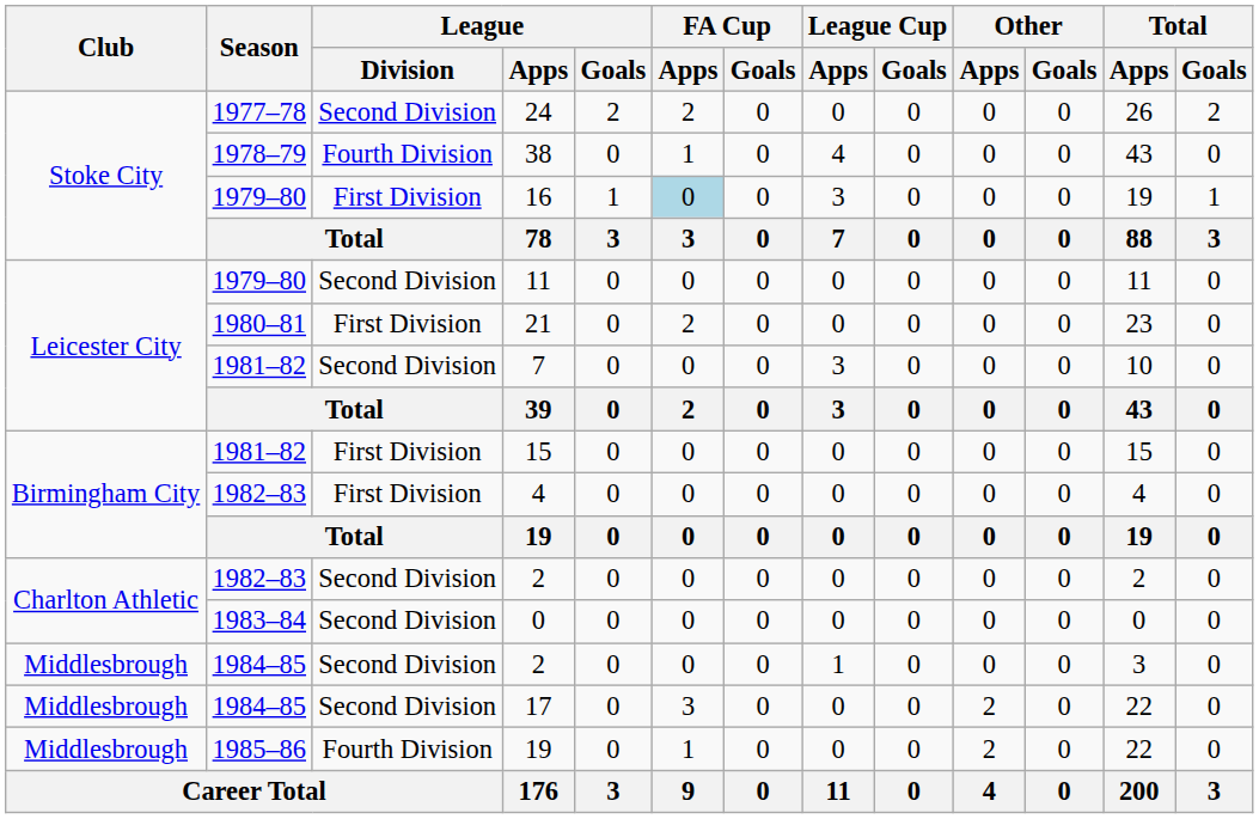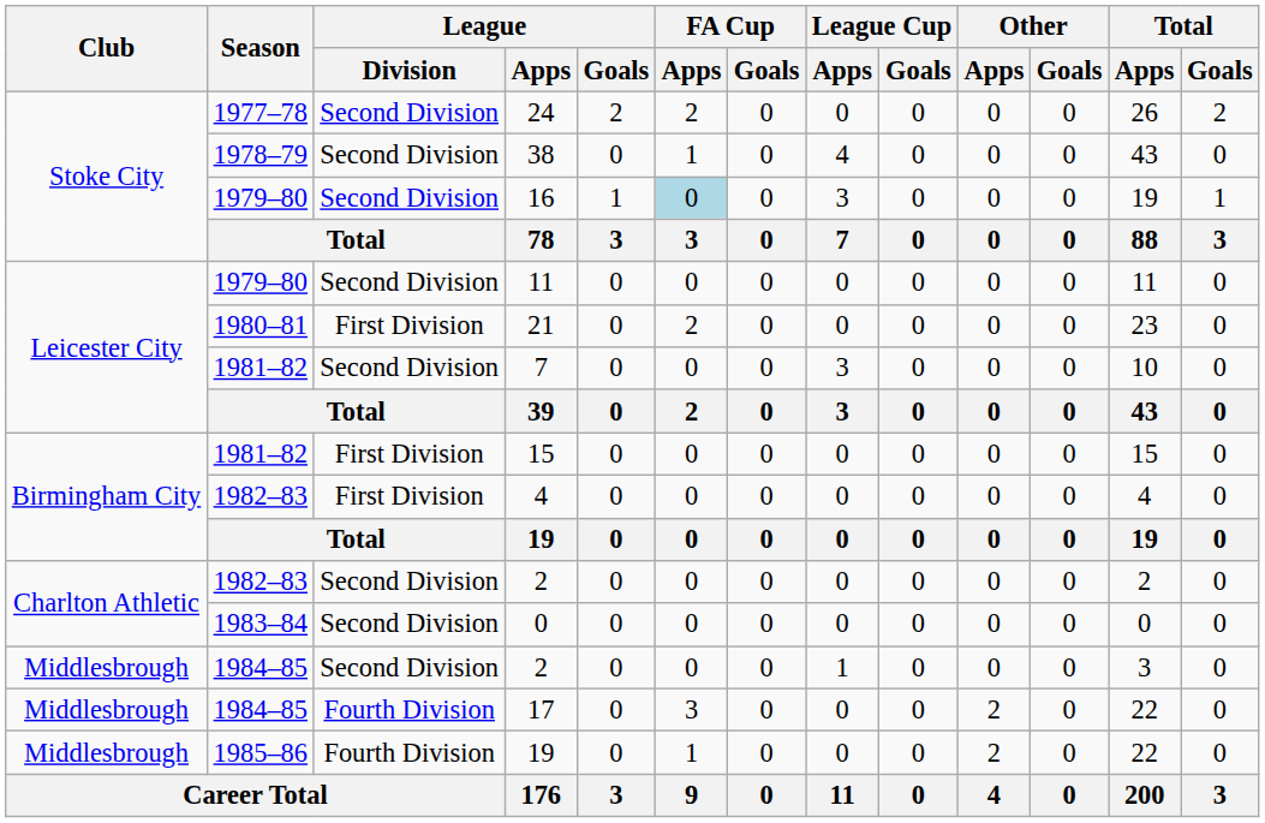38 | League / Division: Fourth Division -> Second Division
16 | League / Division: First Division -> Second Division
17 | League / Division: Second Division -> Fourth Division
